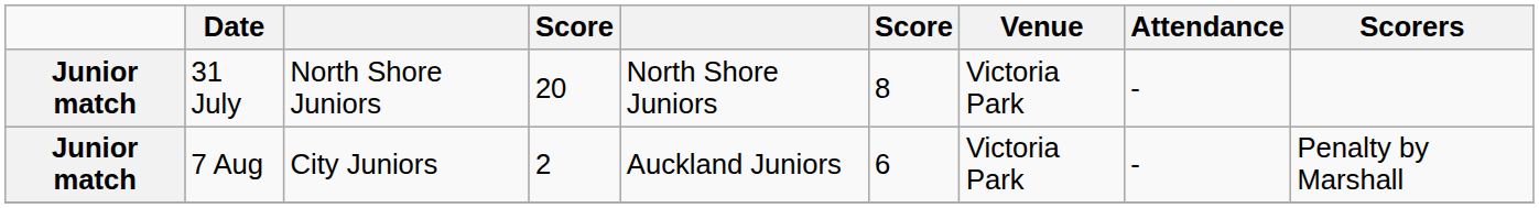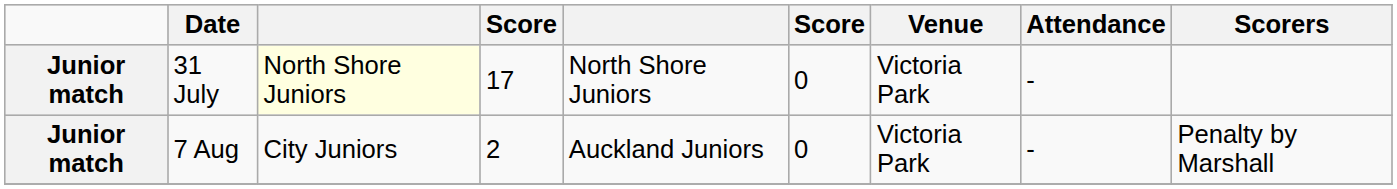31 July | column 3: no background -> lightyellow background
31 July | column 4: 20 -> 17
31 July | column 6: 8 -> 0
7 Aug | column 6: 6 -> 0
